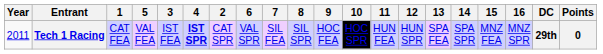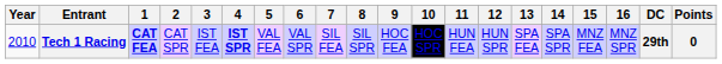columns swapped: 2 <-> 5
Tech 1 Racing | Year: 2011 -> 2010
Tech 1 Racing | 1: normal -> bold
